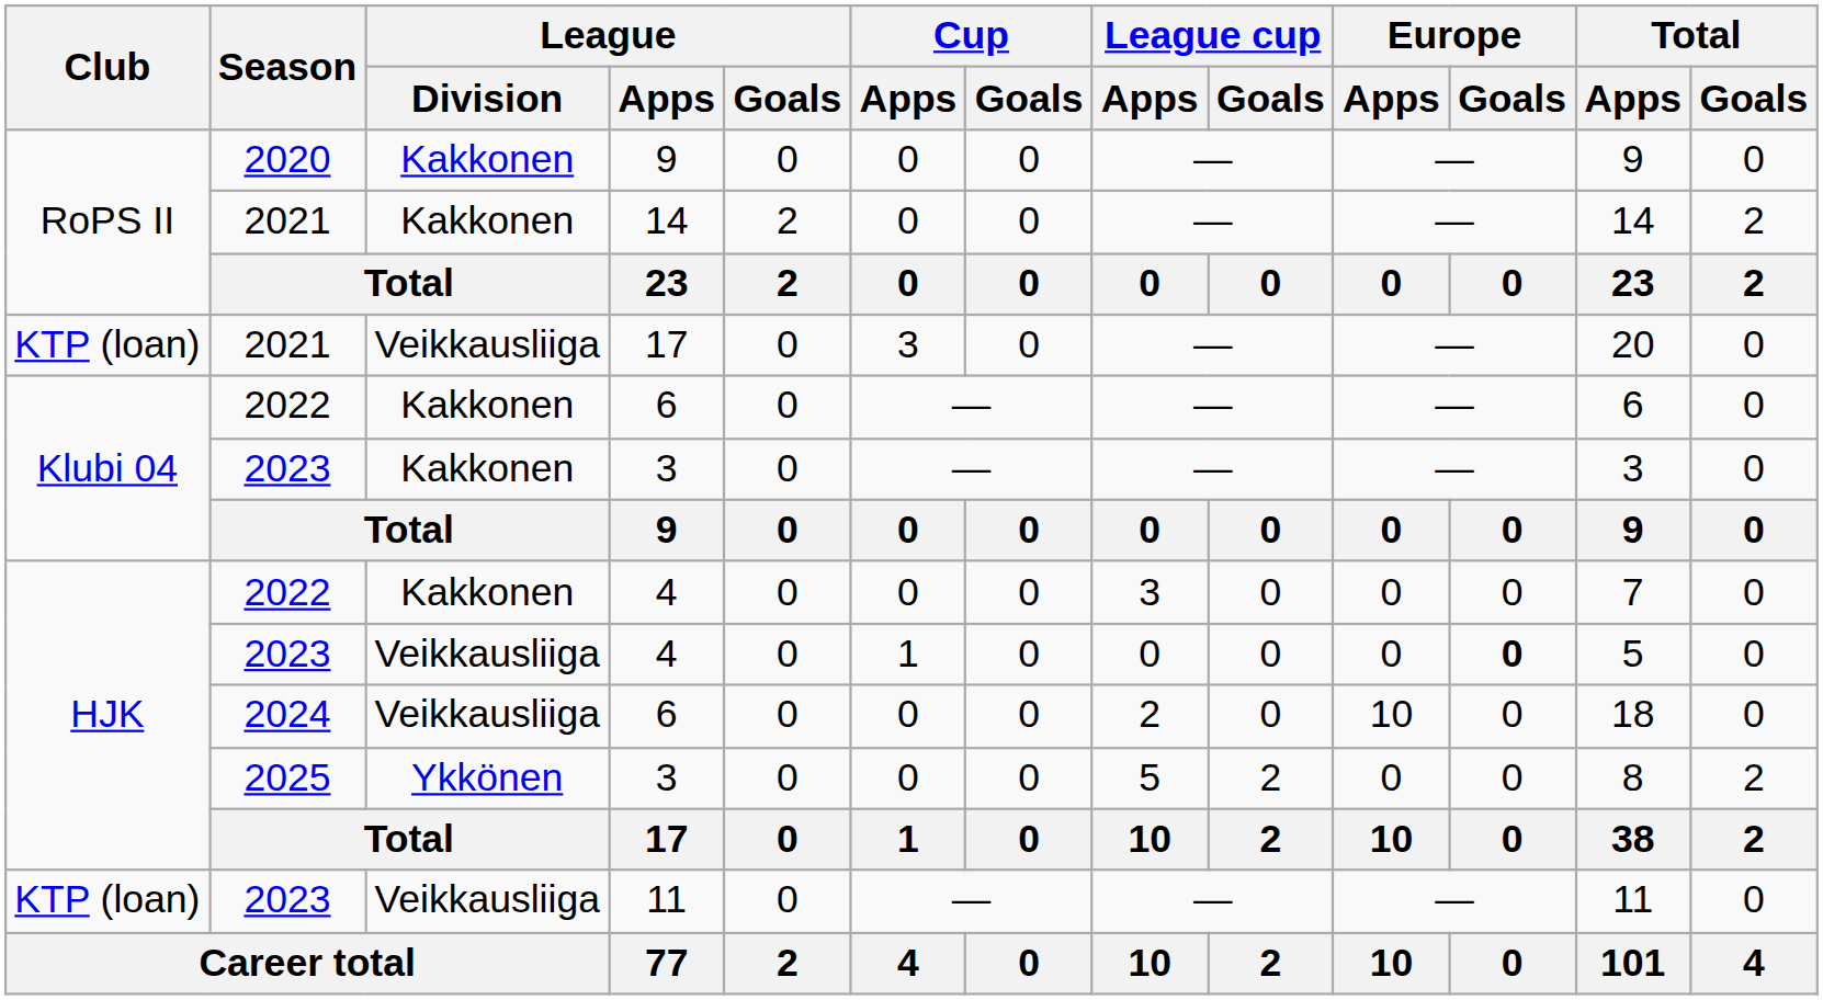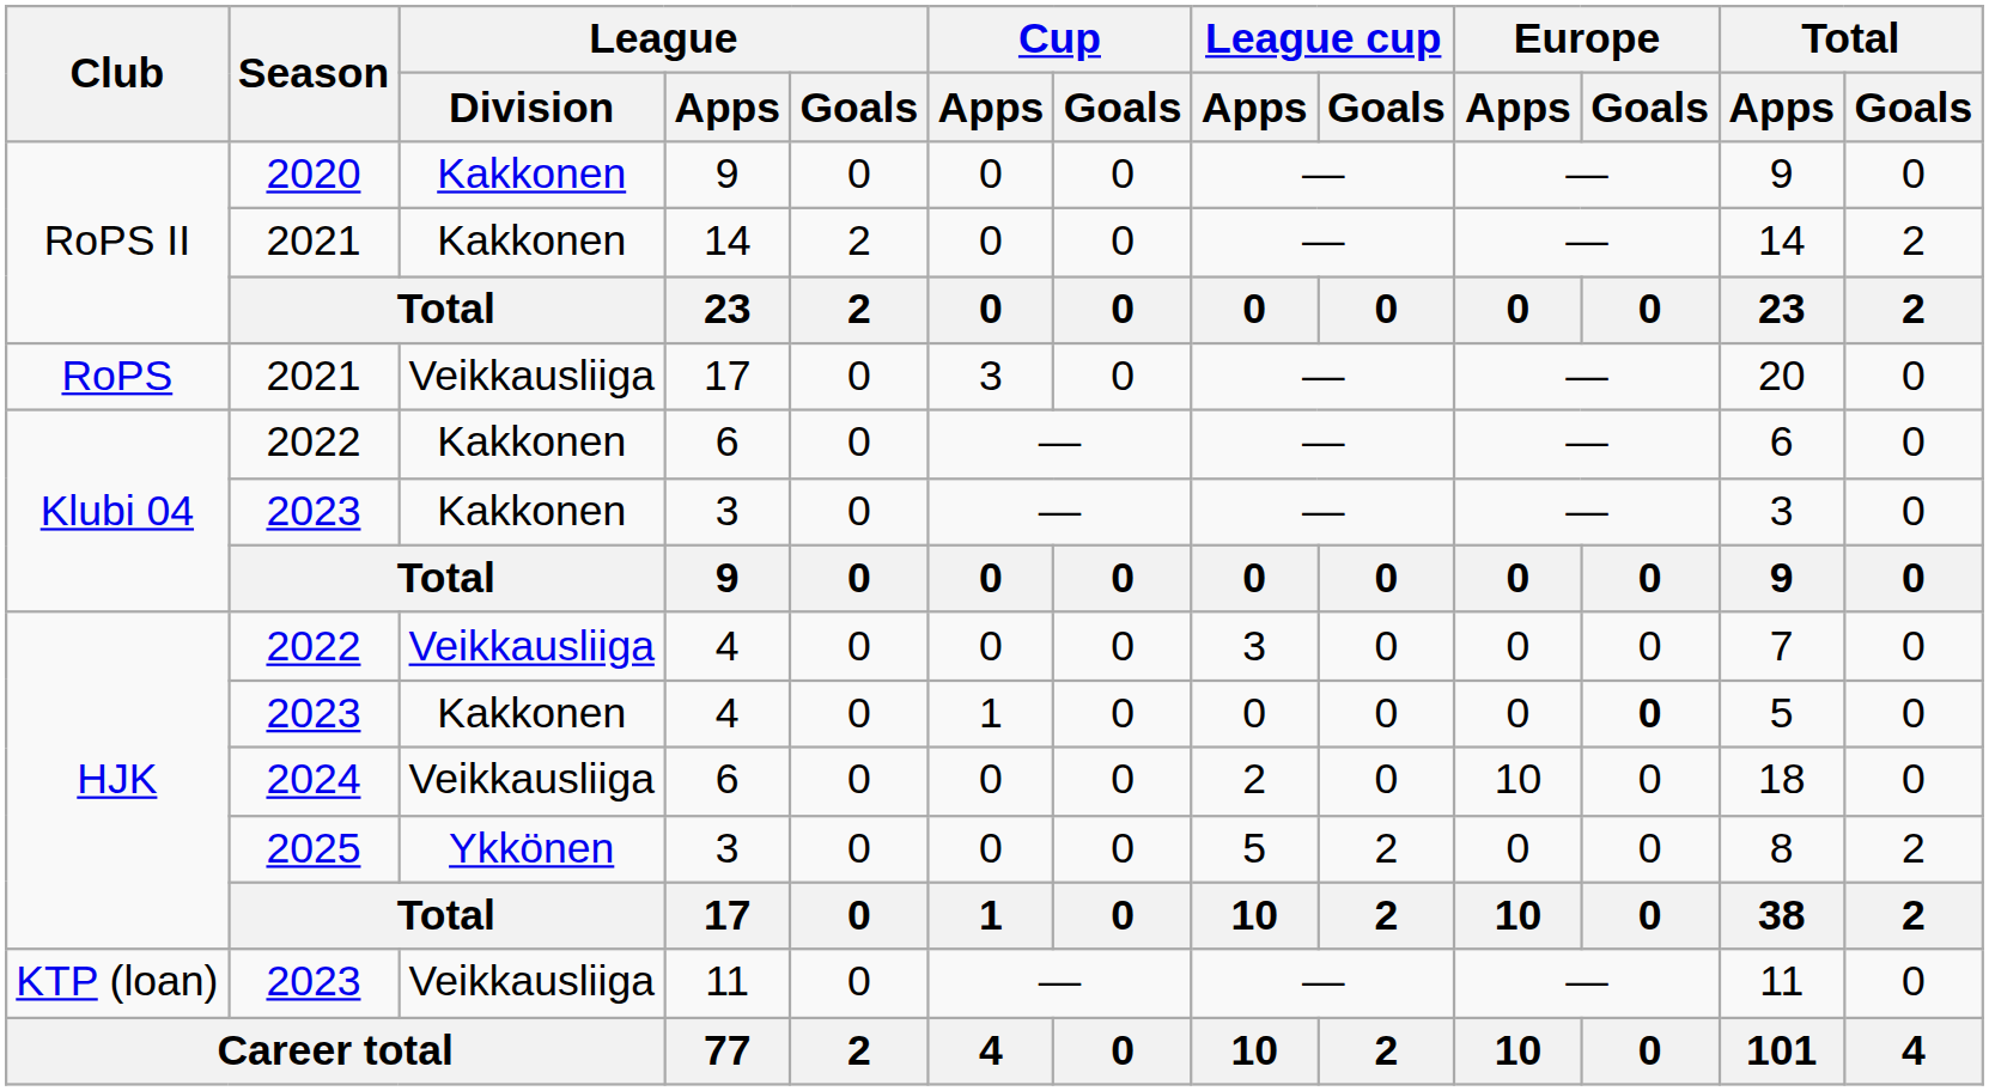2021 / 17 | Club: KTP (loan) -> RoPS
2022 / 4 | League / Division: Kakkonen -> Veikkausliiga
2023 / 4 | League / Division: Veikkausliiga -> Kakkonen
